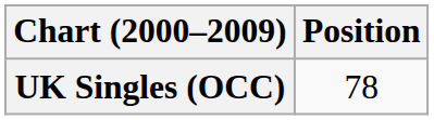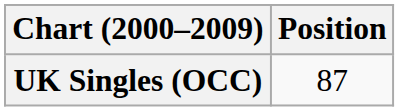UK Singles (OCC) | Position: 78 -> 87
